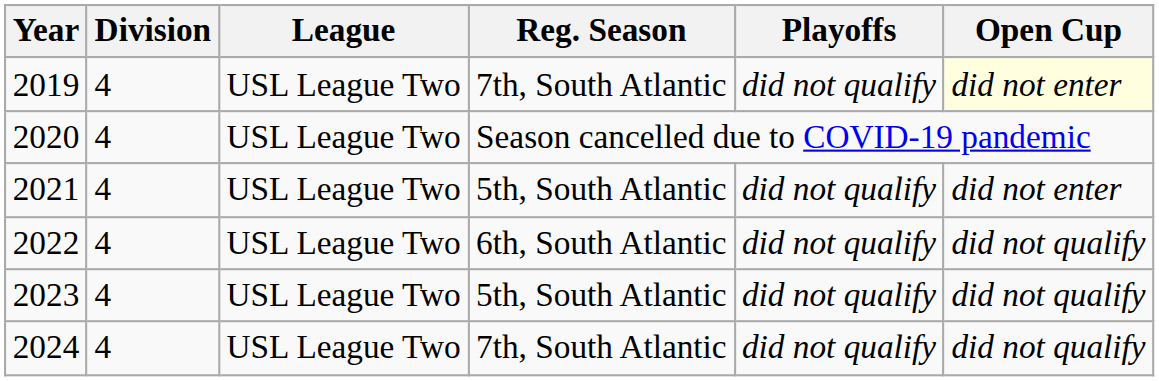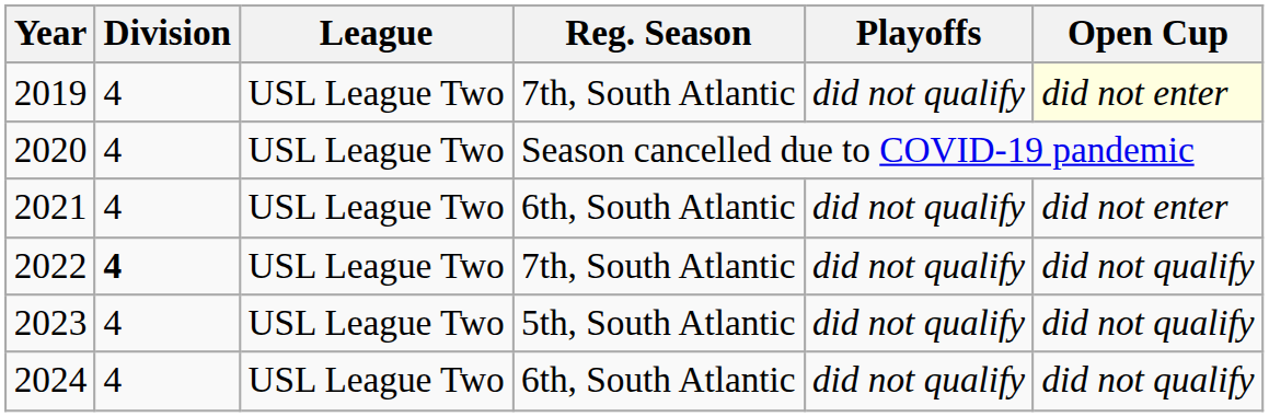2021 | Reg. Season: 5th, South Atlantic -> 6th, South Atlantic
2022 | Division: normal -> bold
2022 | Reg. Season: 6th, South Atlantic -> 7th, South Atlantic
2024 | Reg. Season: 7th, South Atlantic -> 6th, South Atlantic
